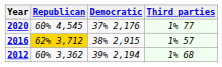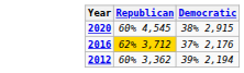- column: Third parties | 1% 77 | 1% 57 | 1% 68
2020 | Democratic: 37% 2,176 -> 38% 2,915
2016 | Democratic: 38% 2,915 -> 37% 2,176
